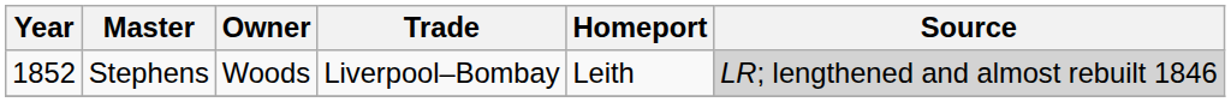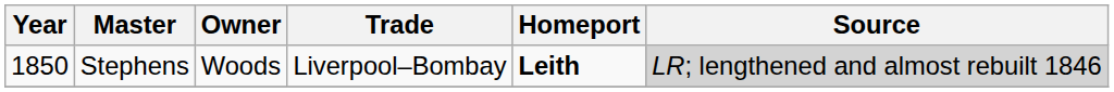Stephens | Year: 1852 -> 1850
Stephens | Homeport: normal -> bold
